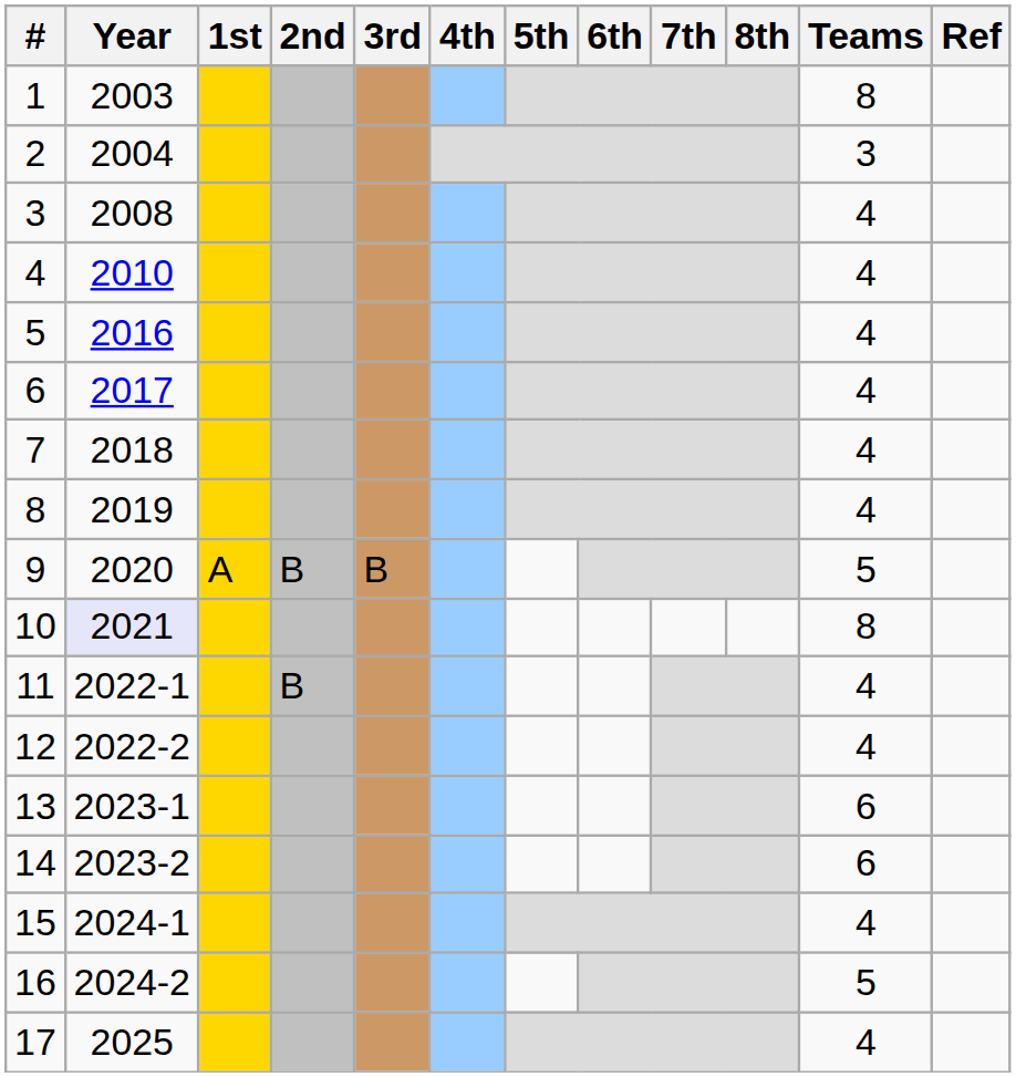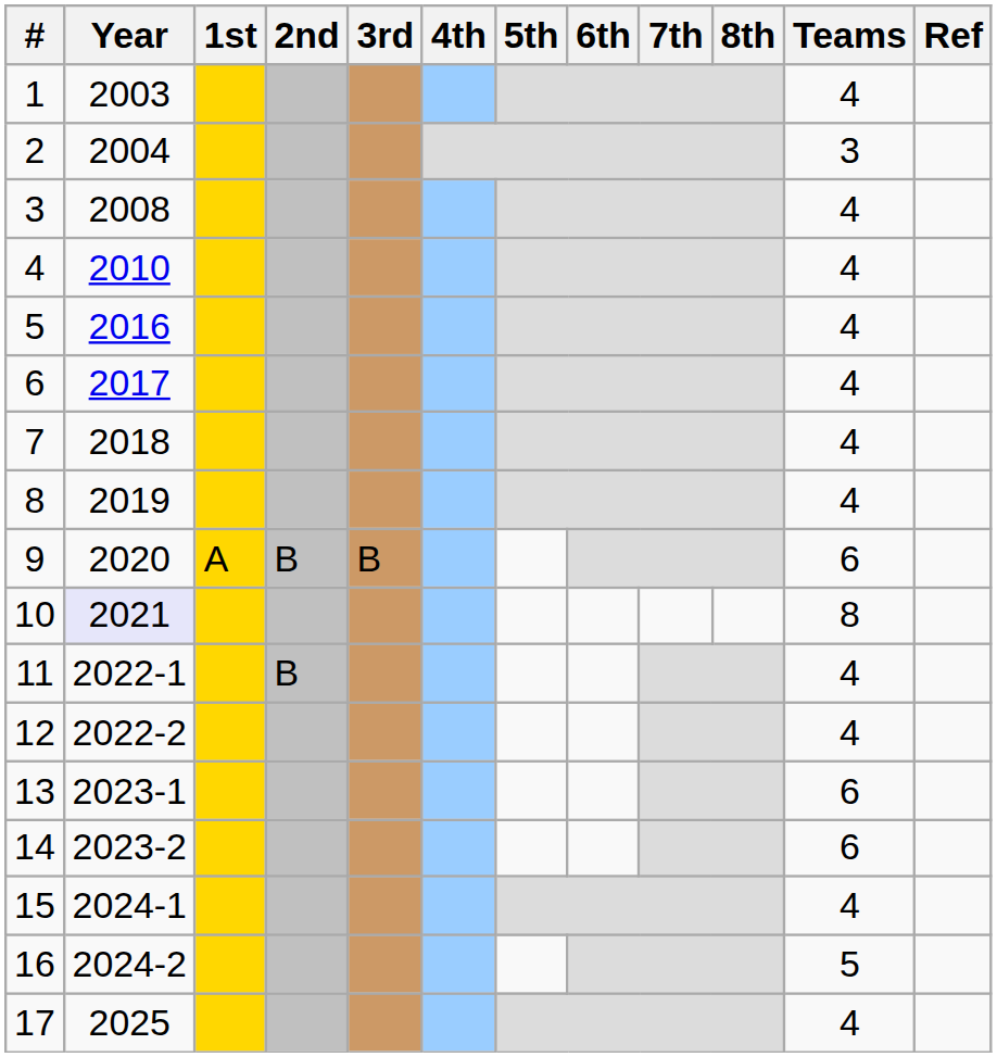1 | Teams: 8 -> 4
9 | Teams: 5 -> 6
